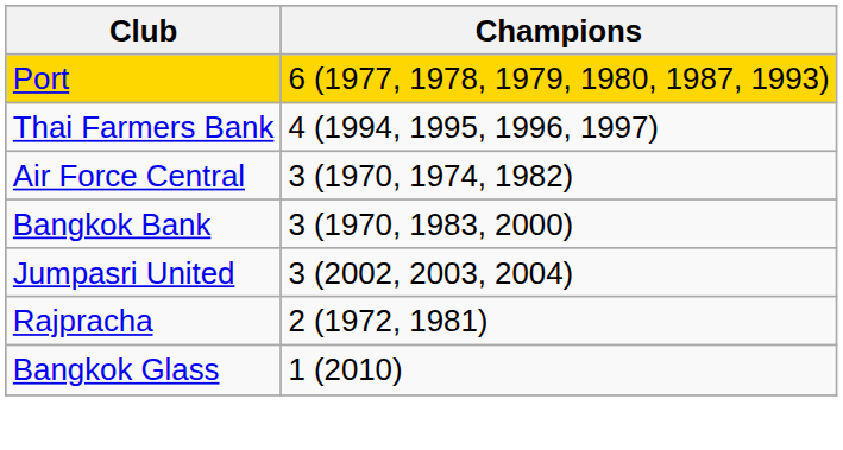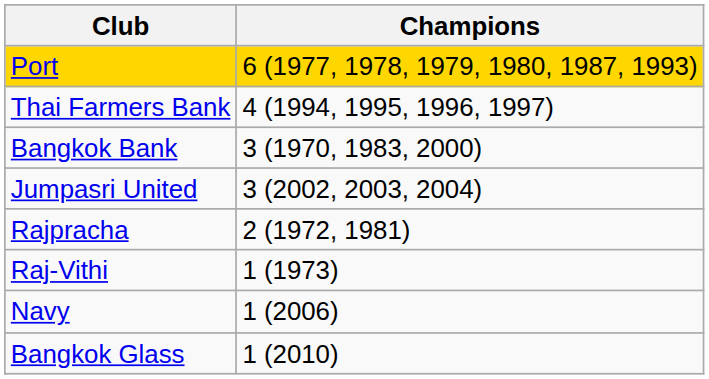- row: Air Force Central | 3 (1970, 1974, 1982)
+ row: Raj-Vithi | 1 (1973)
+ row: Navy | 1 (2006)
